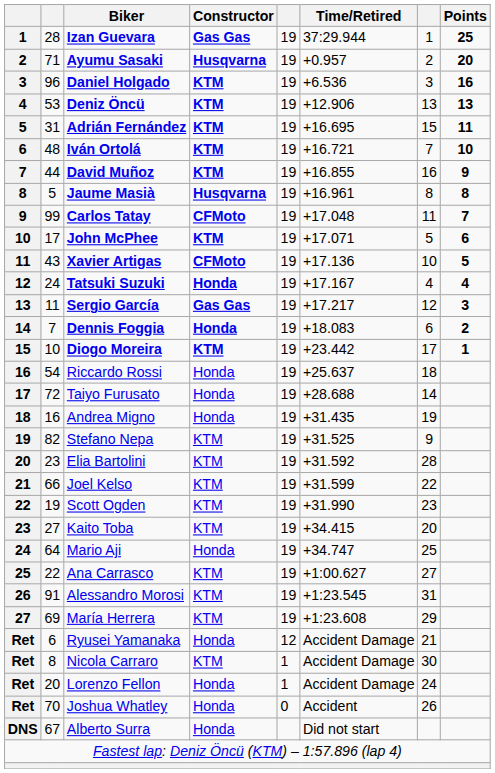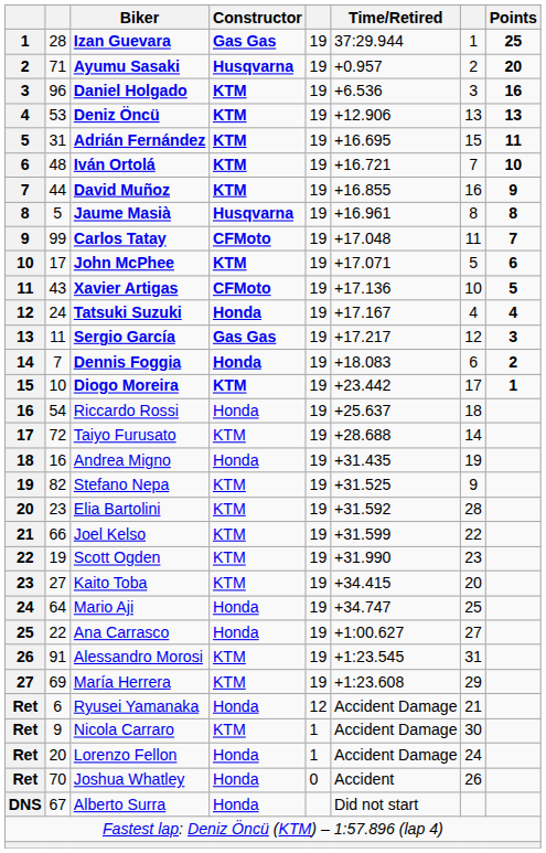Taiyo Furusato | Constructor: Honda -> KTM
Ana Carrasco | Constructor: KTM -> Honda
Nicola Carraro | column 2: 8 -> 9
